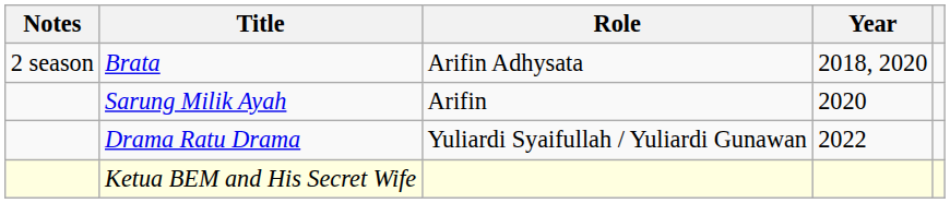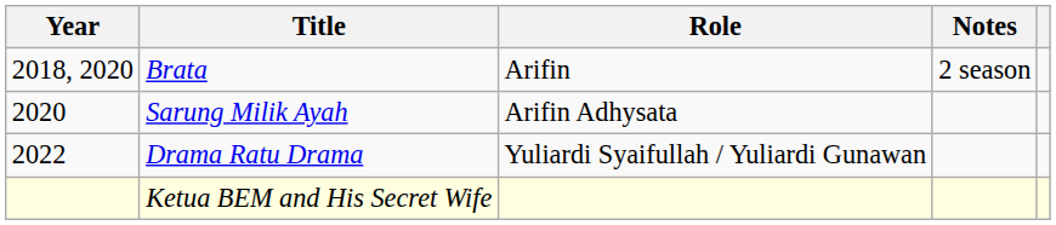columns swapped: Year <-> Notes
Brata | Role: Arifin Adhysata -> Arifin
Sarung Milik Ayah | Role: Arifin -> Arifin Adhysata
